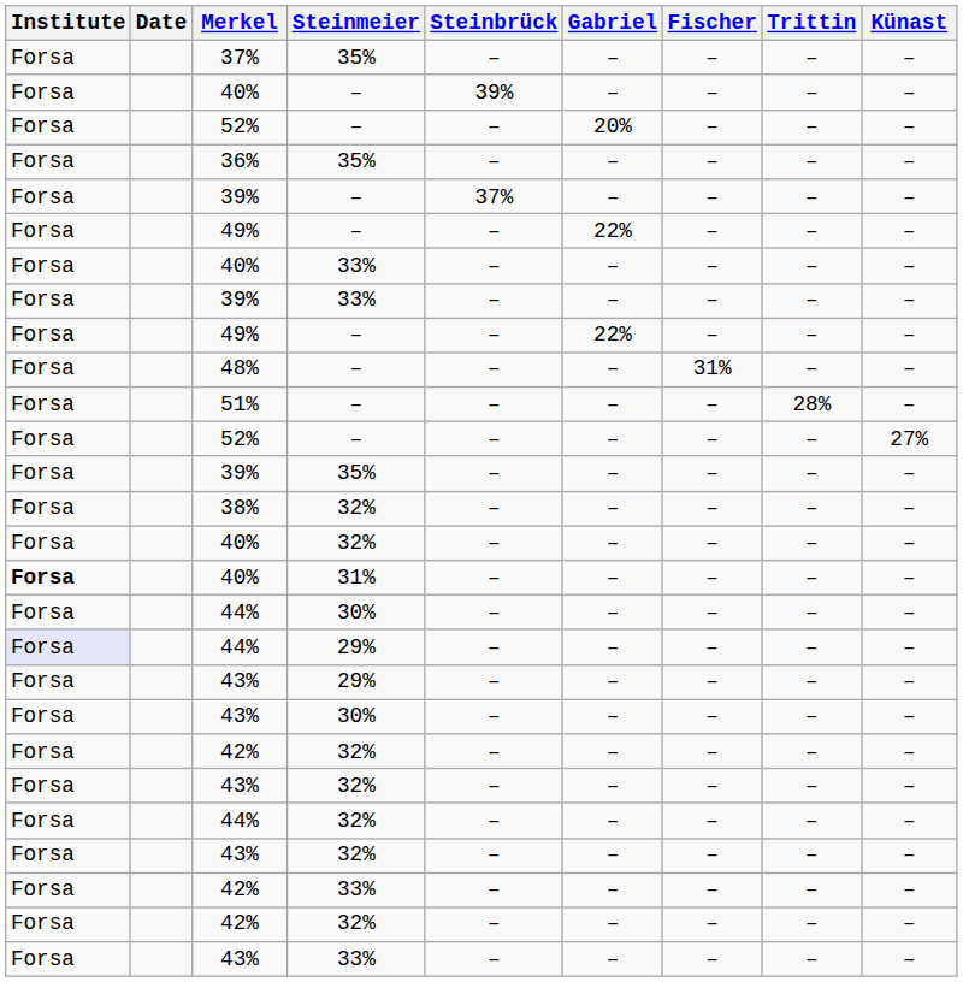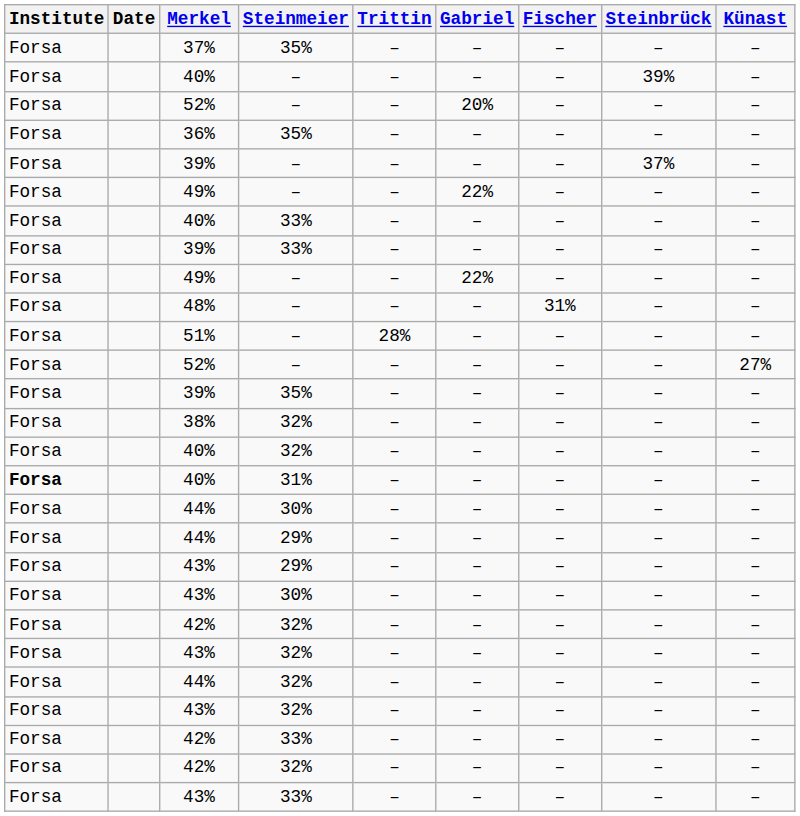columns swapped: Steinbrück <-> Trittin
44% / 29% | Institute: lavender background -> no background
